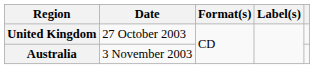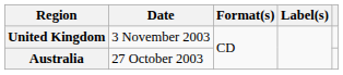United Kingdom | Date: 27 October 2003 -> 3 November 2003
Australia | Date: 3 November 2003 -> 27 October 2003
